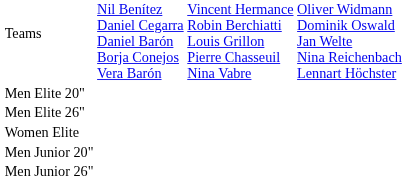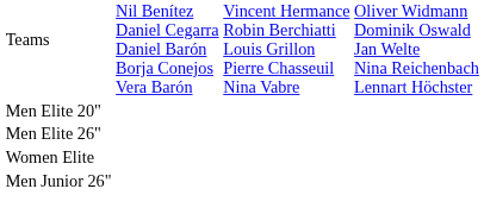- row: Men Junior 20"
